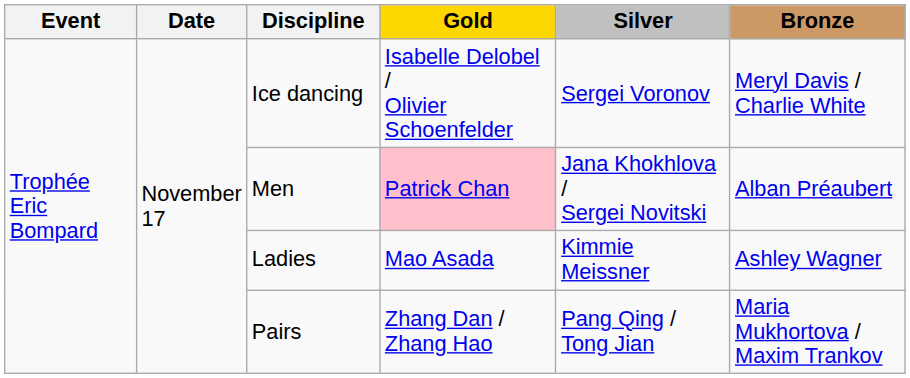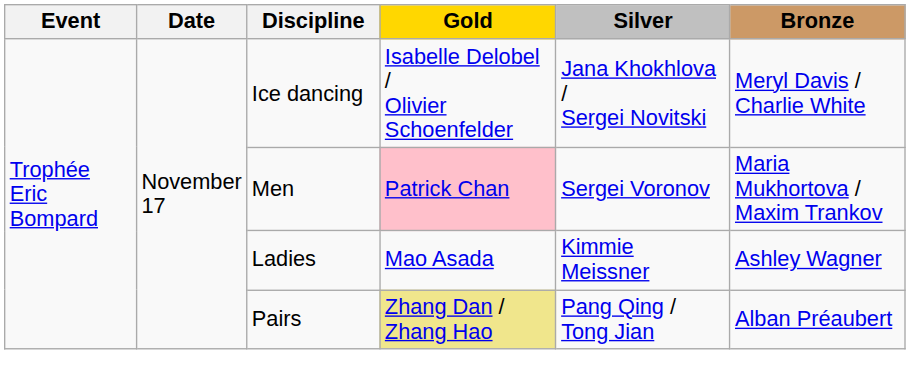Ice dancing | Silver: Sergei Voronov -> Jana Khokhlova / Sergei Novitski
Men | Silver: Jana Khokhlova / Sergei Novitski -> Sergei Voronov
Men | Bronze: Alban Préaubert -> Maria Mukhortova / Maxim Trankov
Pairs | Gold: no background -> khaki background
Pairs | Bronze: Maria Mukhortova / Maxim Trankov -> Alban Préaubert
